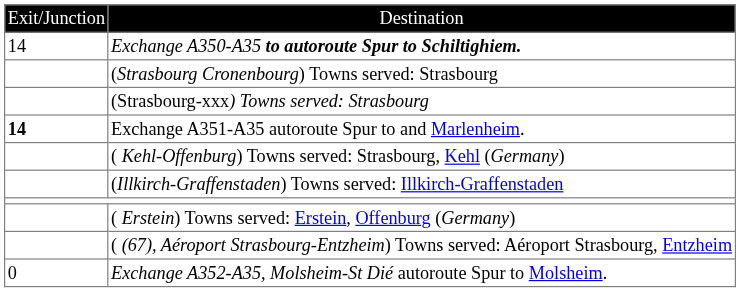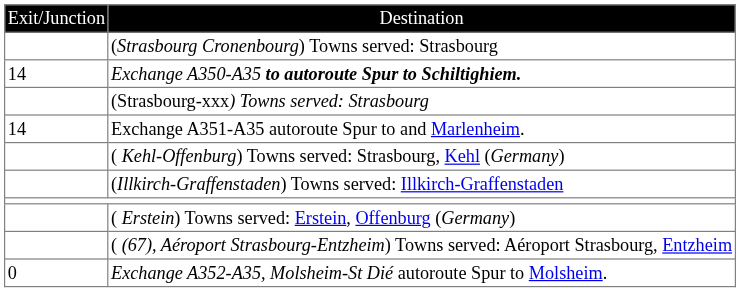rows swapped: (Strasbourg Cronenbourg) Towns served: Strasbourg <-> Exchange A350-A35 to autoroute Spur to Schiltighiem.
Exchange A351-A35 autoroute Spur to and Marlenheim. | column 1: bold -> normal
